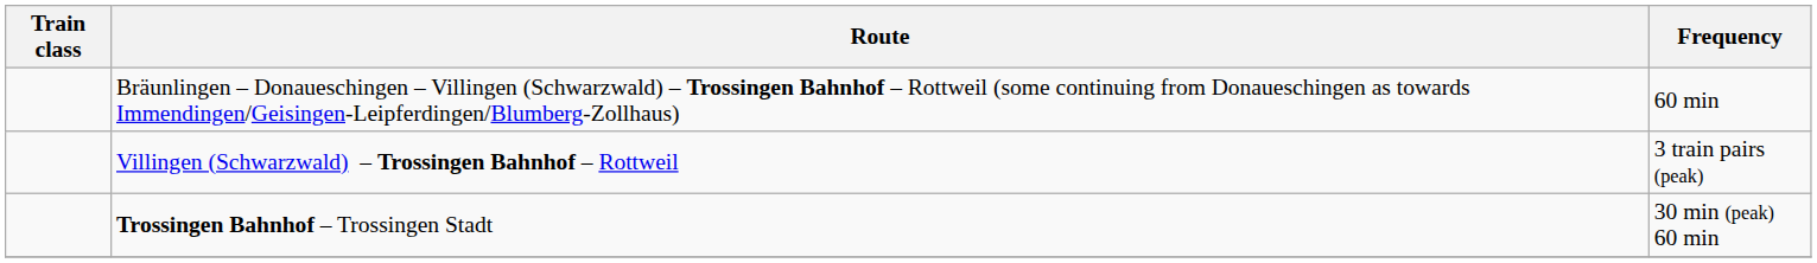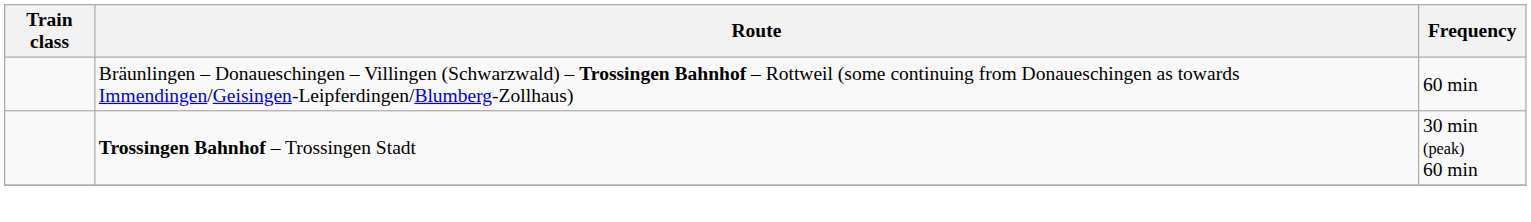- row: Villingen (Schwarzwald) – Trossingen Bahnhof – Rottweil | 3 train pairs (peak)
